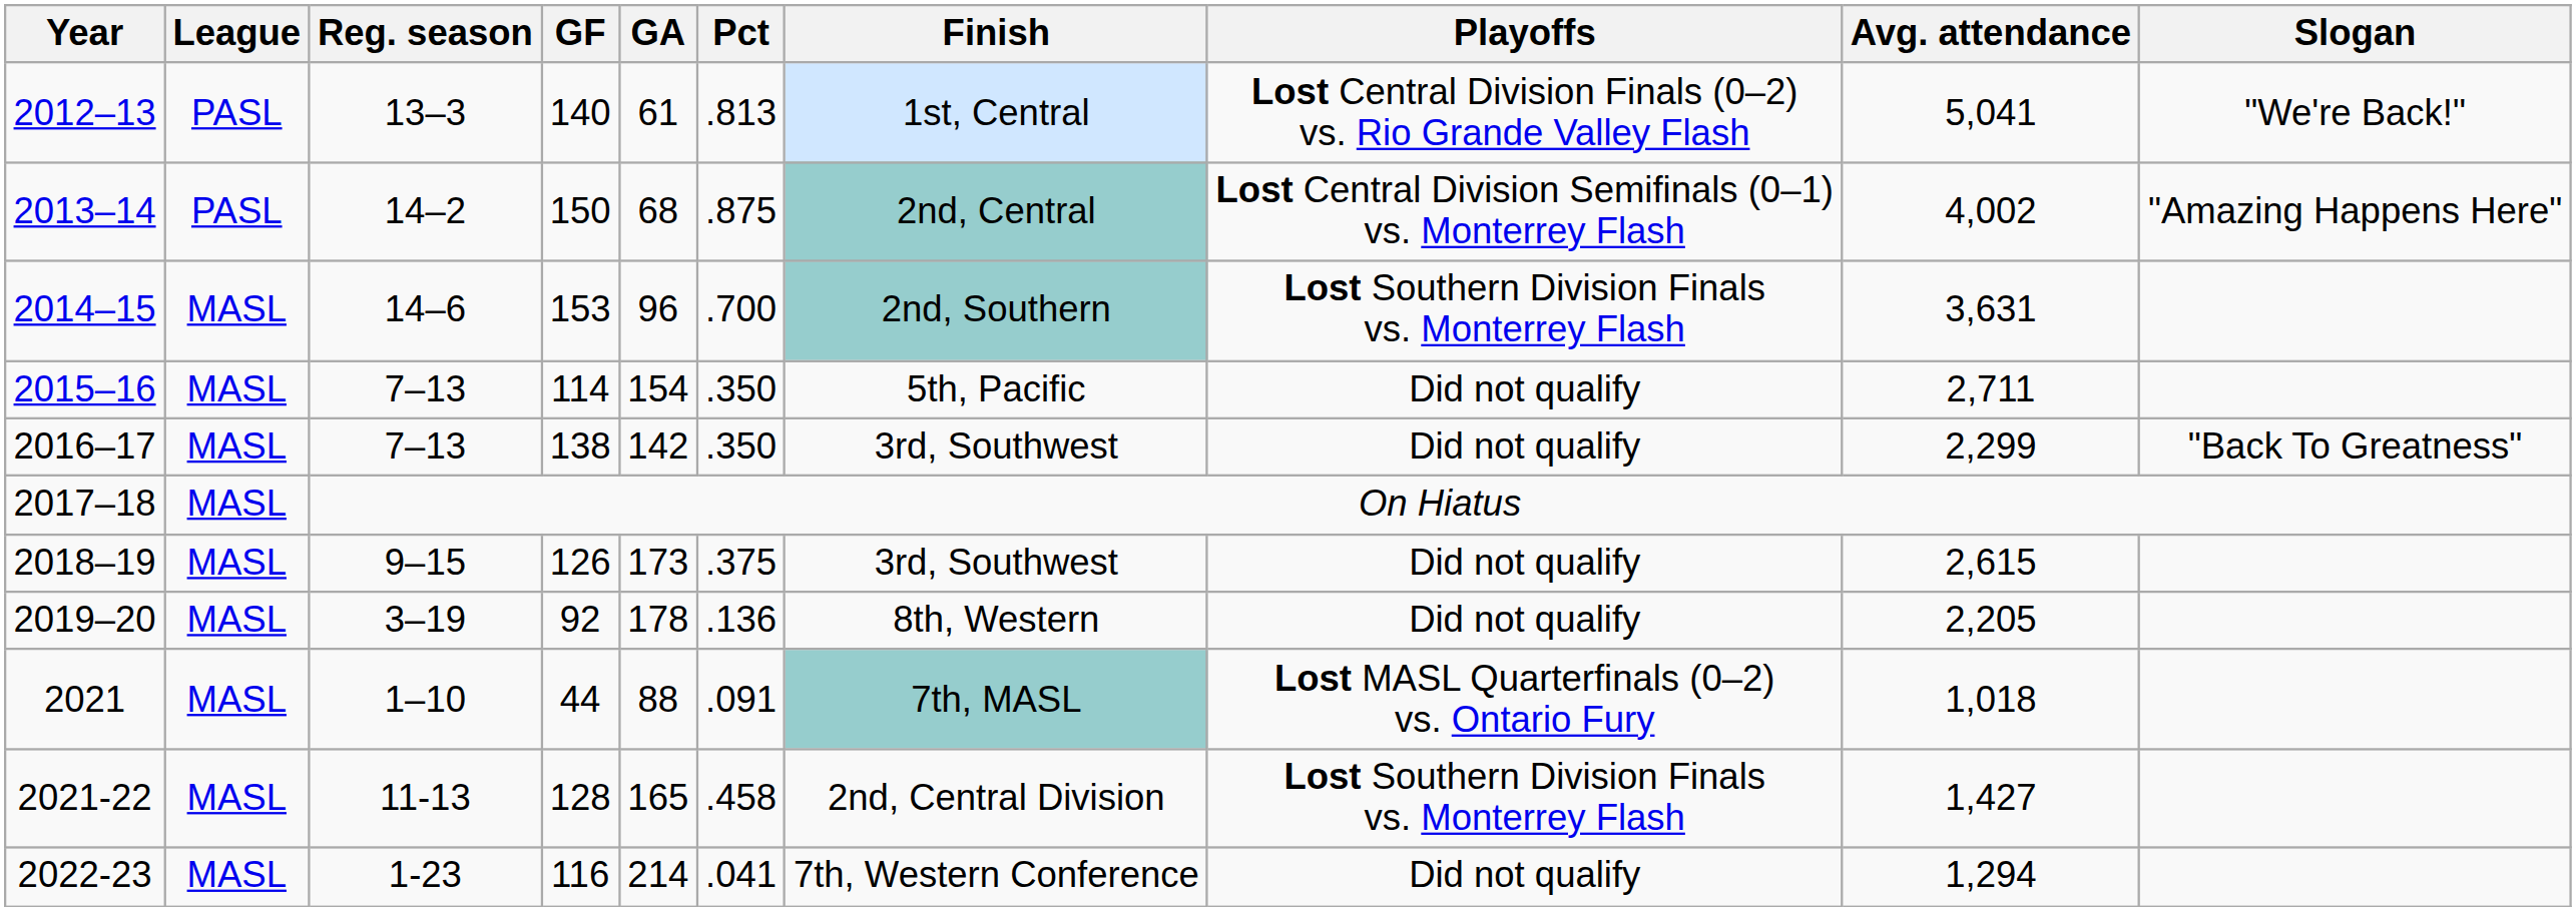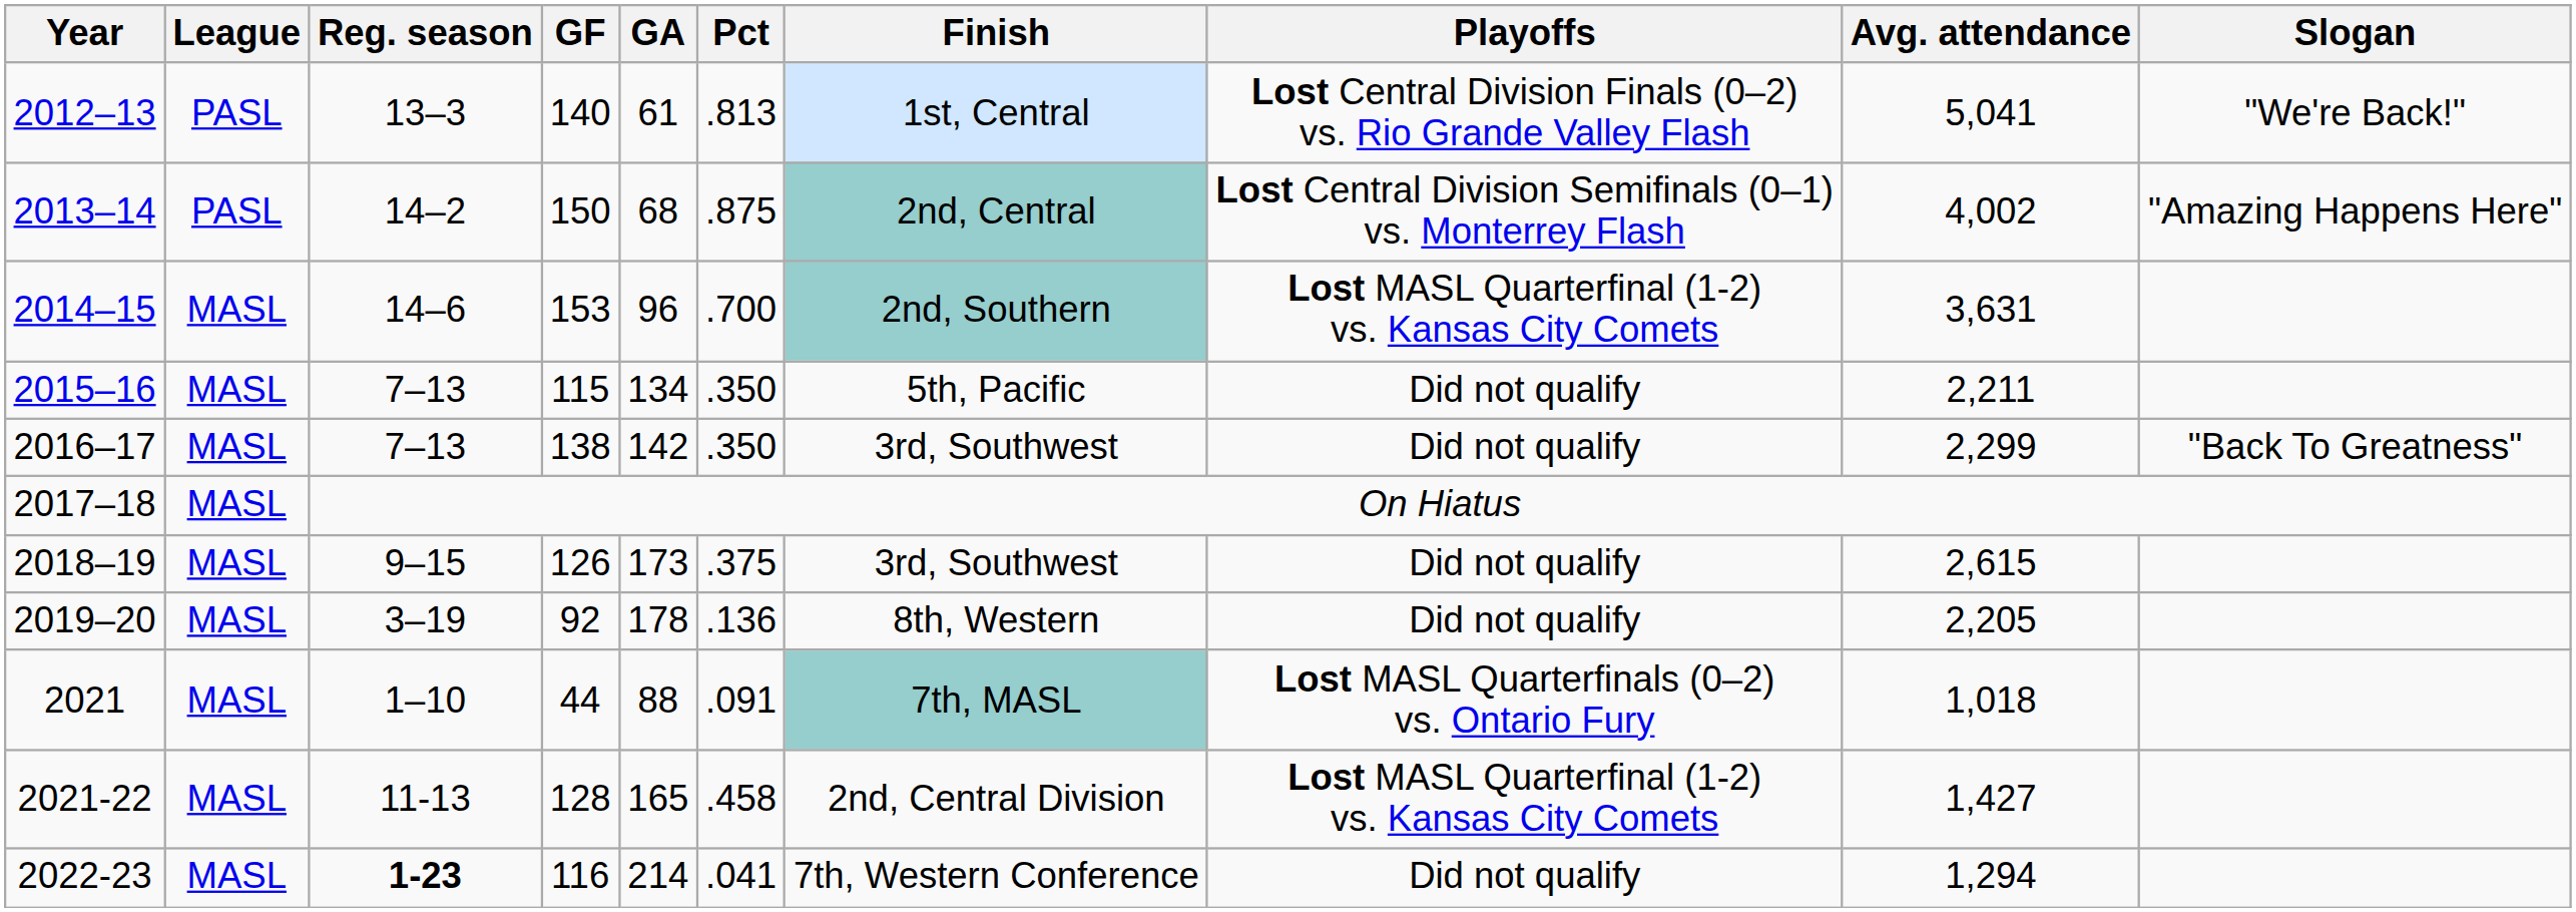2014–15 | Playoffs: Lost Southern Division Finals vs. Monterrey Flash -> Lost MASL Quarterfinal (1-2) vs. Kansas City Comets
2015–16 | GF: 114 -> 115
2015–16 | GA: 154 -> 134
2015–16 | Avg. attendance: 2,711 -> 2,211
2021-22 | Playoffs: Lost Southern Division Finals vs. Monterrey Flash -> Lost MASL Quarterfinal (1-2) vs. Kansas City Comets
2022-23 | Reg. season: normal -> bold
